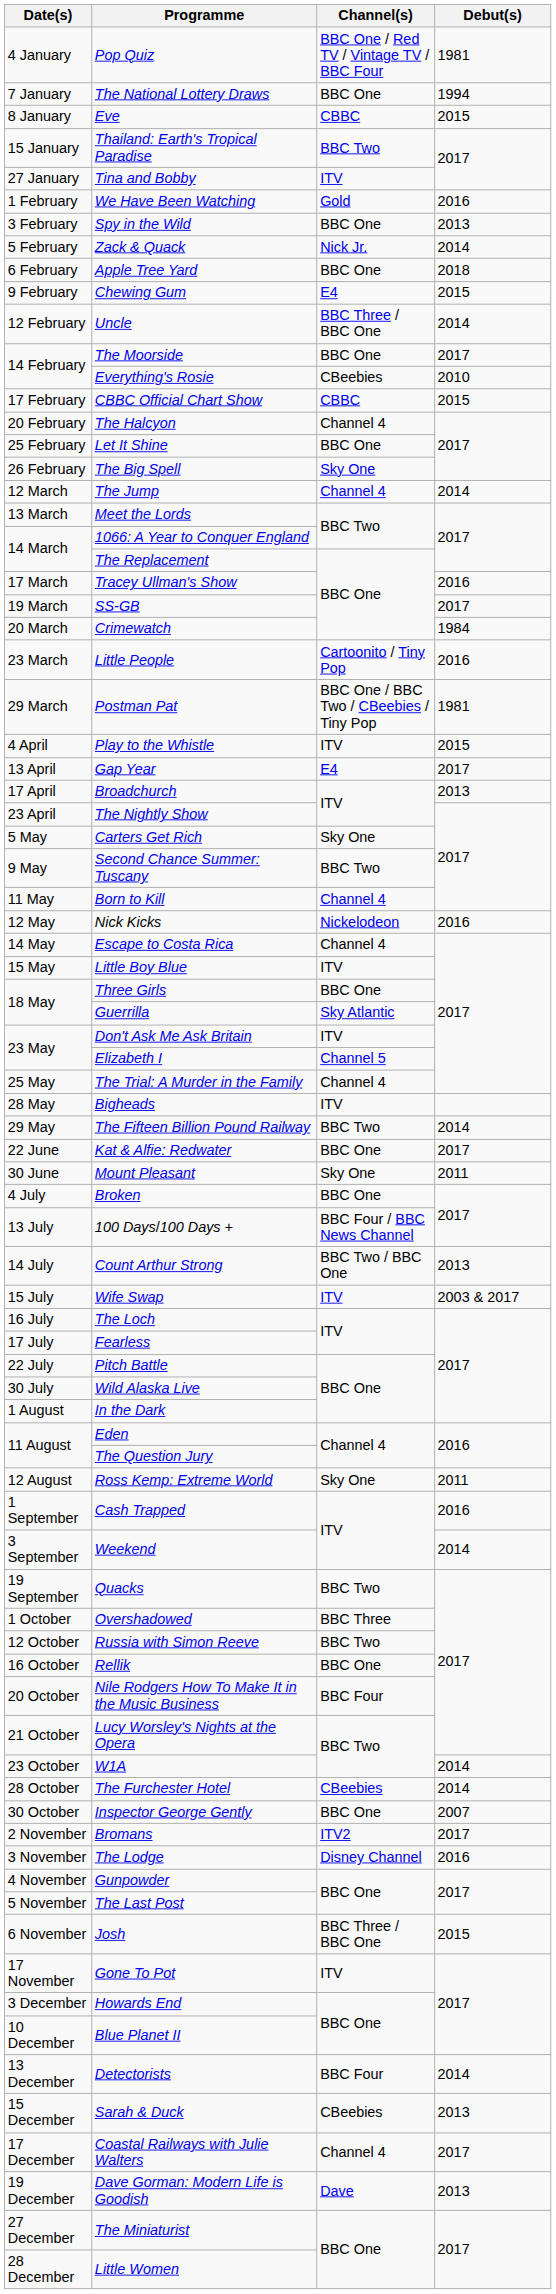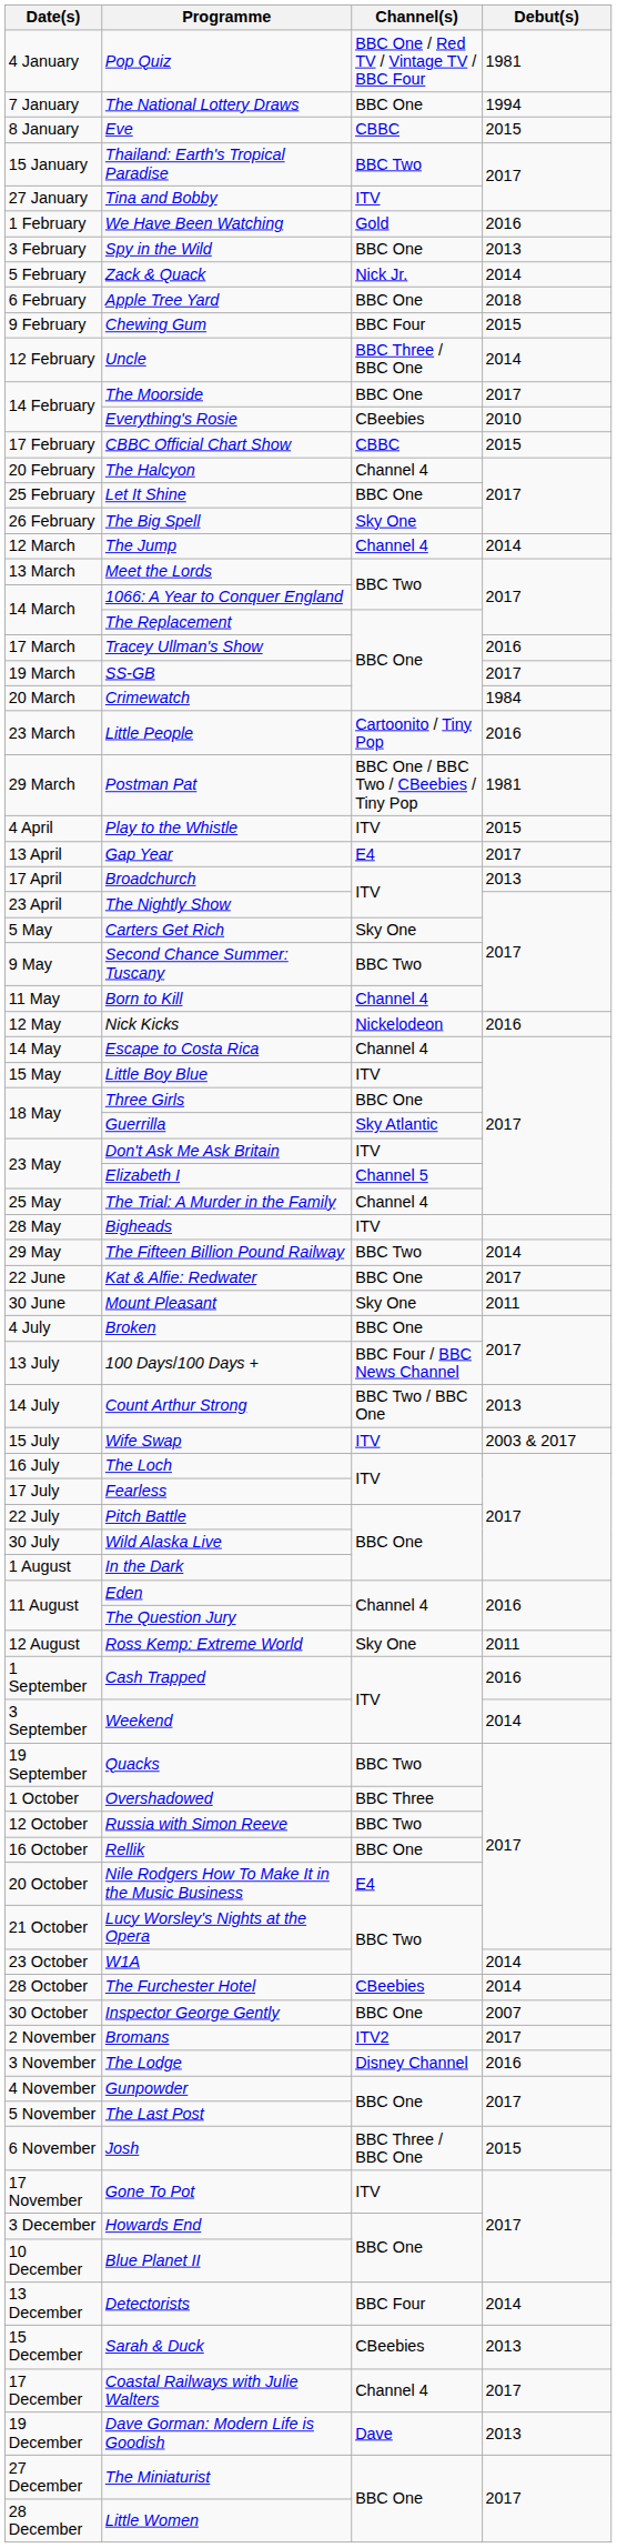Chewing Gum | Channel(s): E4 -> BBC Four
Nile Rodgers How To Make It in the Music Business | Channel(s): BBC Four -> E4
